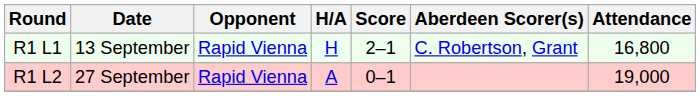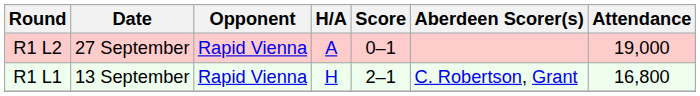rows swapped: R1 L1 <-> R1 L2
